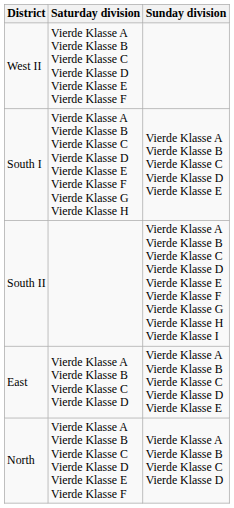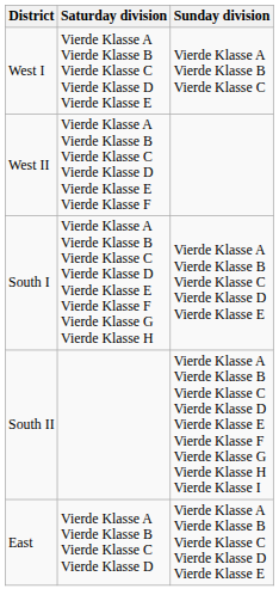+ row: West I | Vierde Klasse A Vierde Klasse B Vierde Klasse C Vierde Klasse D Vierde Klasse E | Vierde Klasse A Vierde Klasse B Vierde Klasse C
- row: North | Vierde Klasse A Vierde Klasse B Vierde Klasse C Vierde Klasse D Vierde Klasse E Vierde Klasse F | Vierde Klasse A Vierde Klasse B Vierde Klasse C Vierde Klasse D
